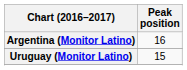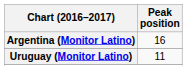Uruguay (Monitor Latino) | Peak position: 15 -> 11
